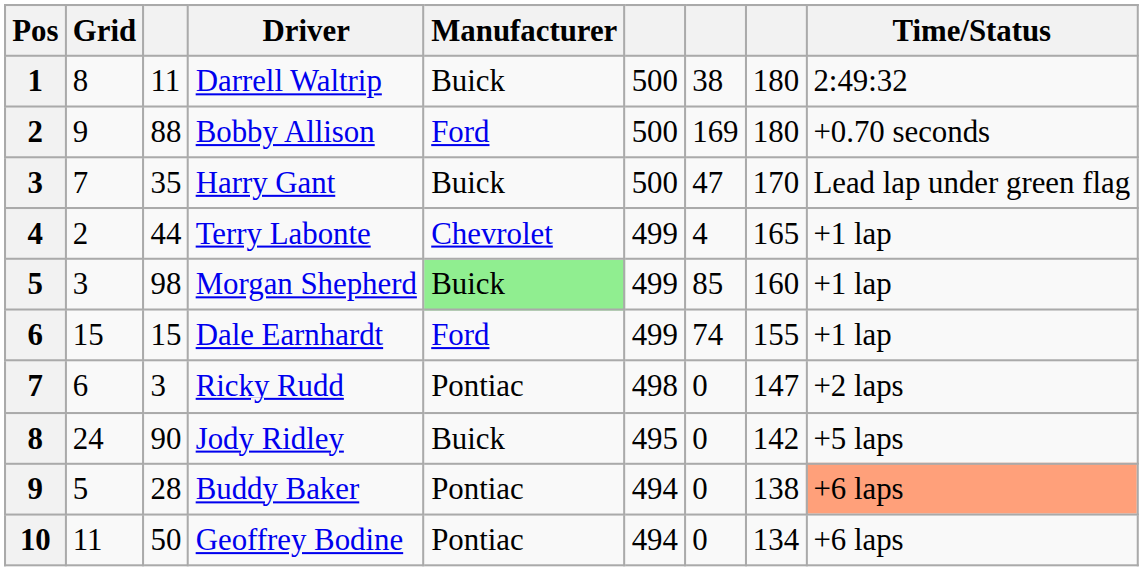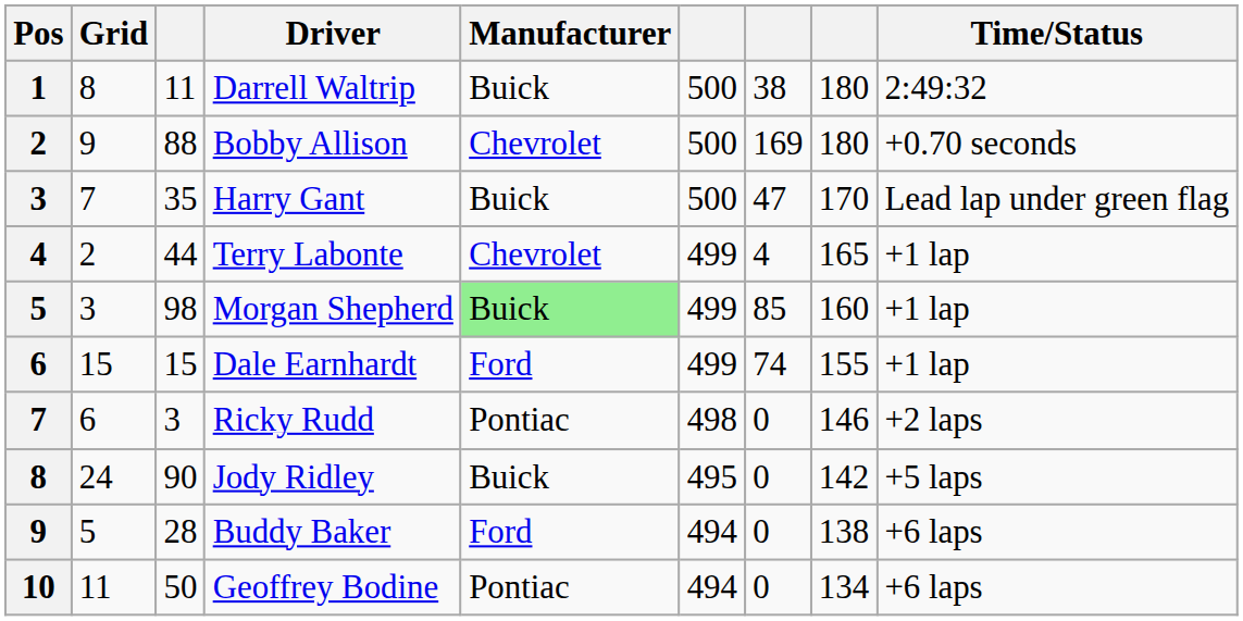Bobby Allison | Manufacturer: Ford -> Chevrolet
Ricky Rudd | column 8: 147 -> 146
Buddy Baker | Manufacturer: Pontiac -> Ford
Buddy Baker | Time/Status: lightsalmon background -> no background
